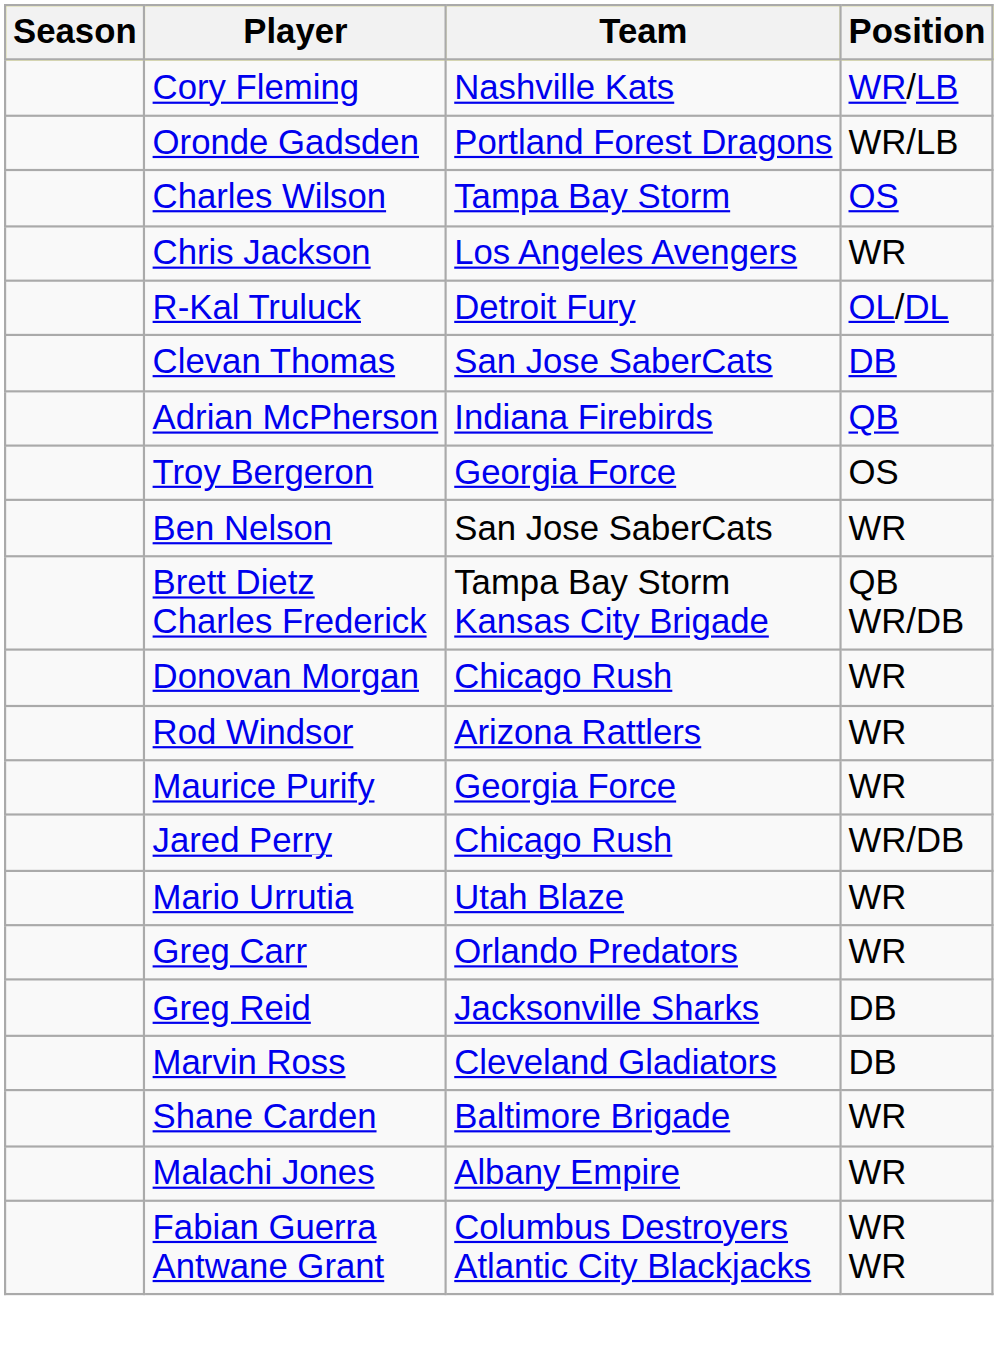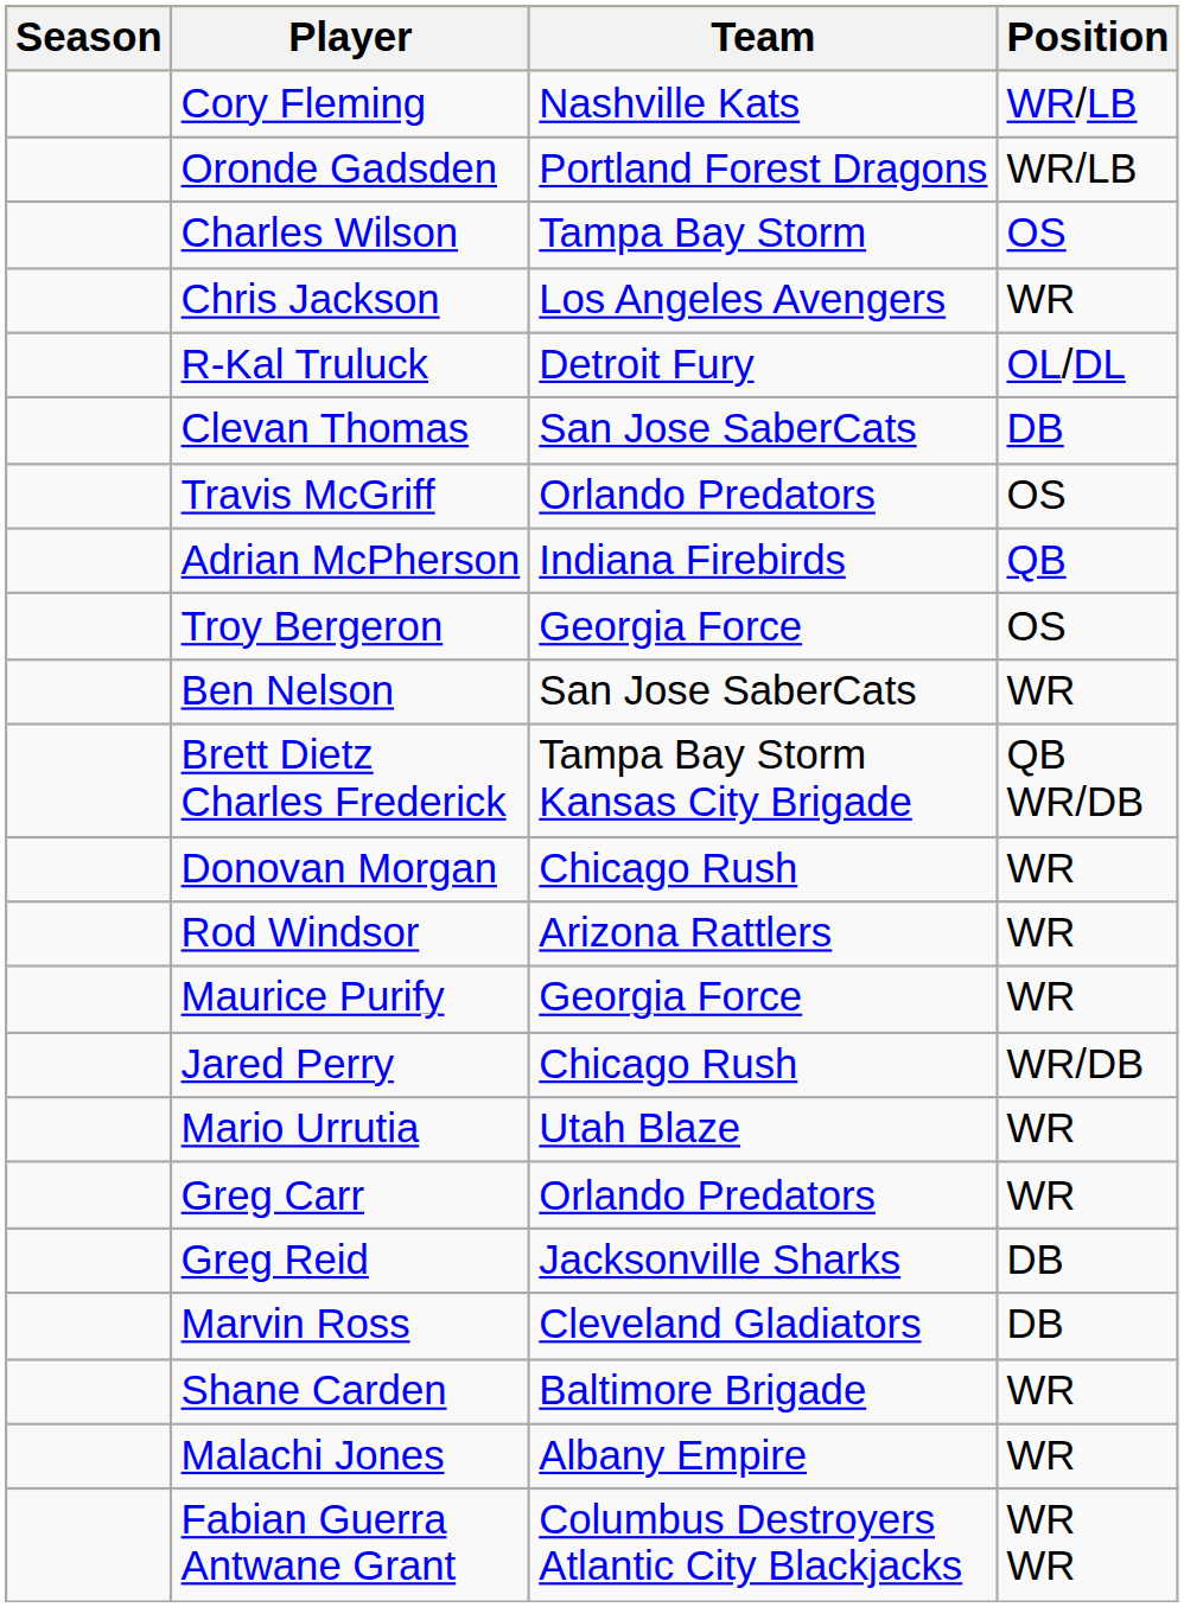+ row: Travis McGriff | Orlando Predators | OS
